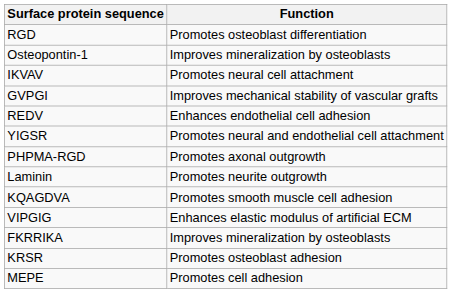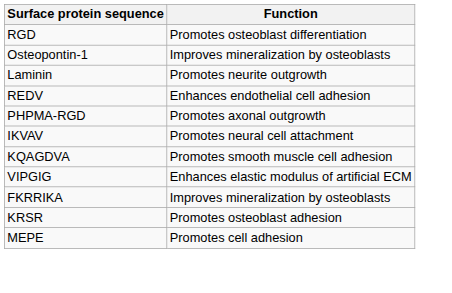rows swapped: Laminin <-> IKVAV
- row: GVPGI | Improves mechanical stability of vascular grafts
- row: YIGSR | Promotes neural and endothelial cell attachment
